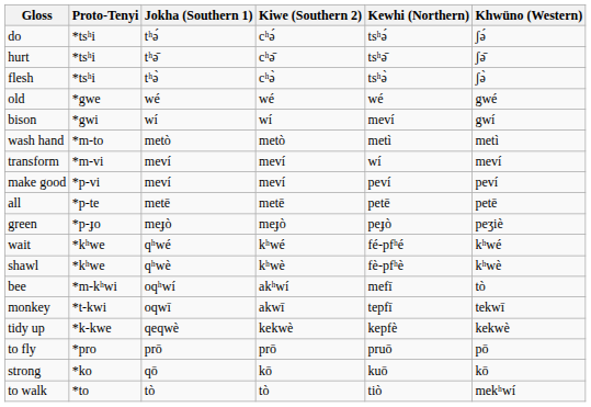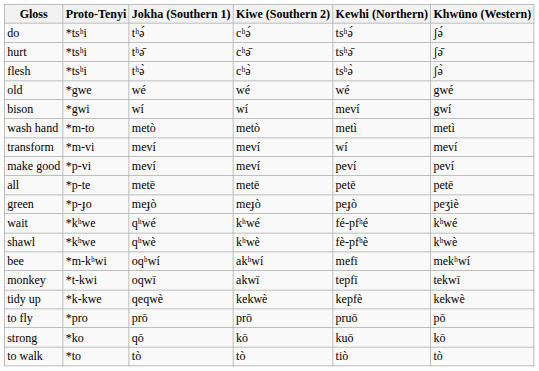bee | Khwüno (Western): tò -> mekʰwí
to walk | Khwüno (Western): mekʰwí -> tò
